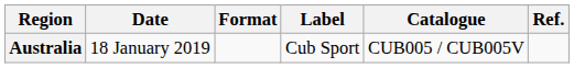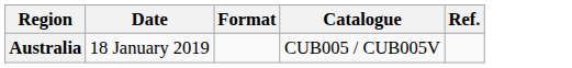- column: Label | Cub Sport
